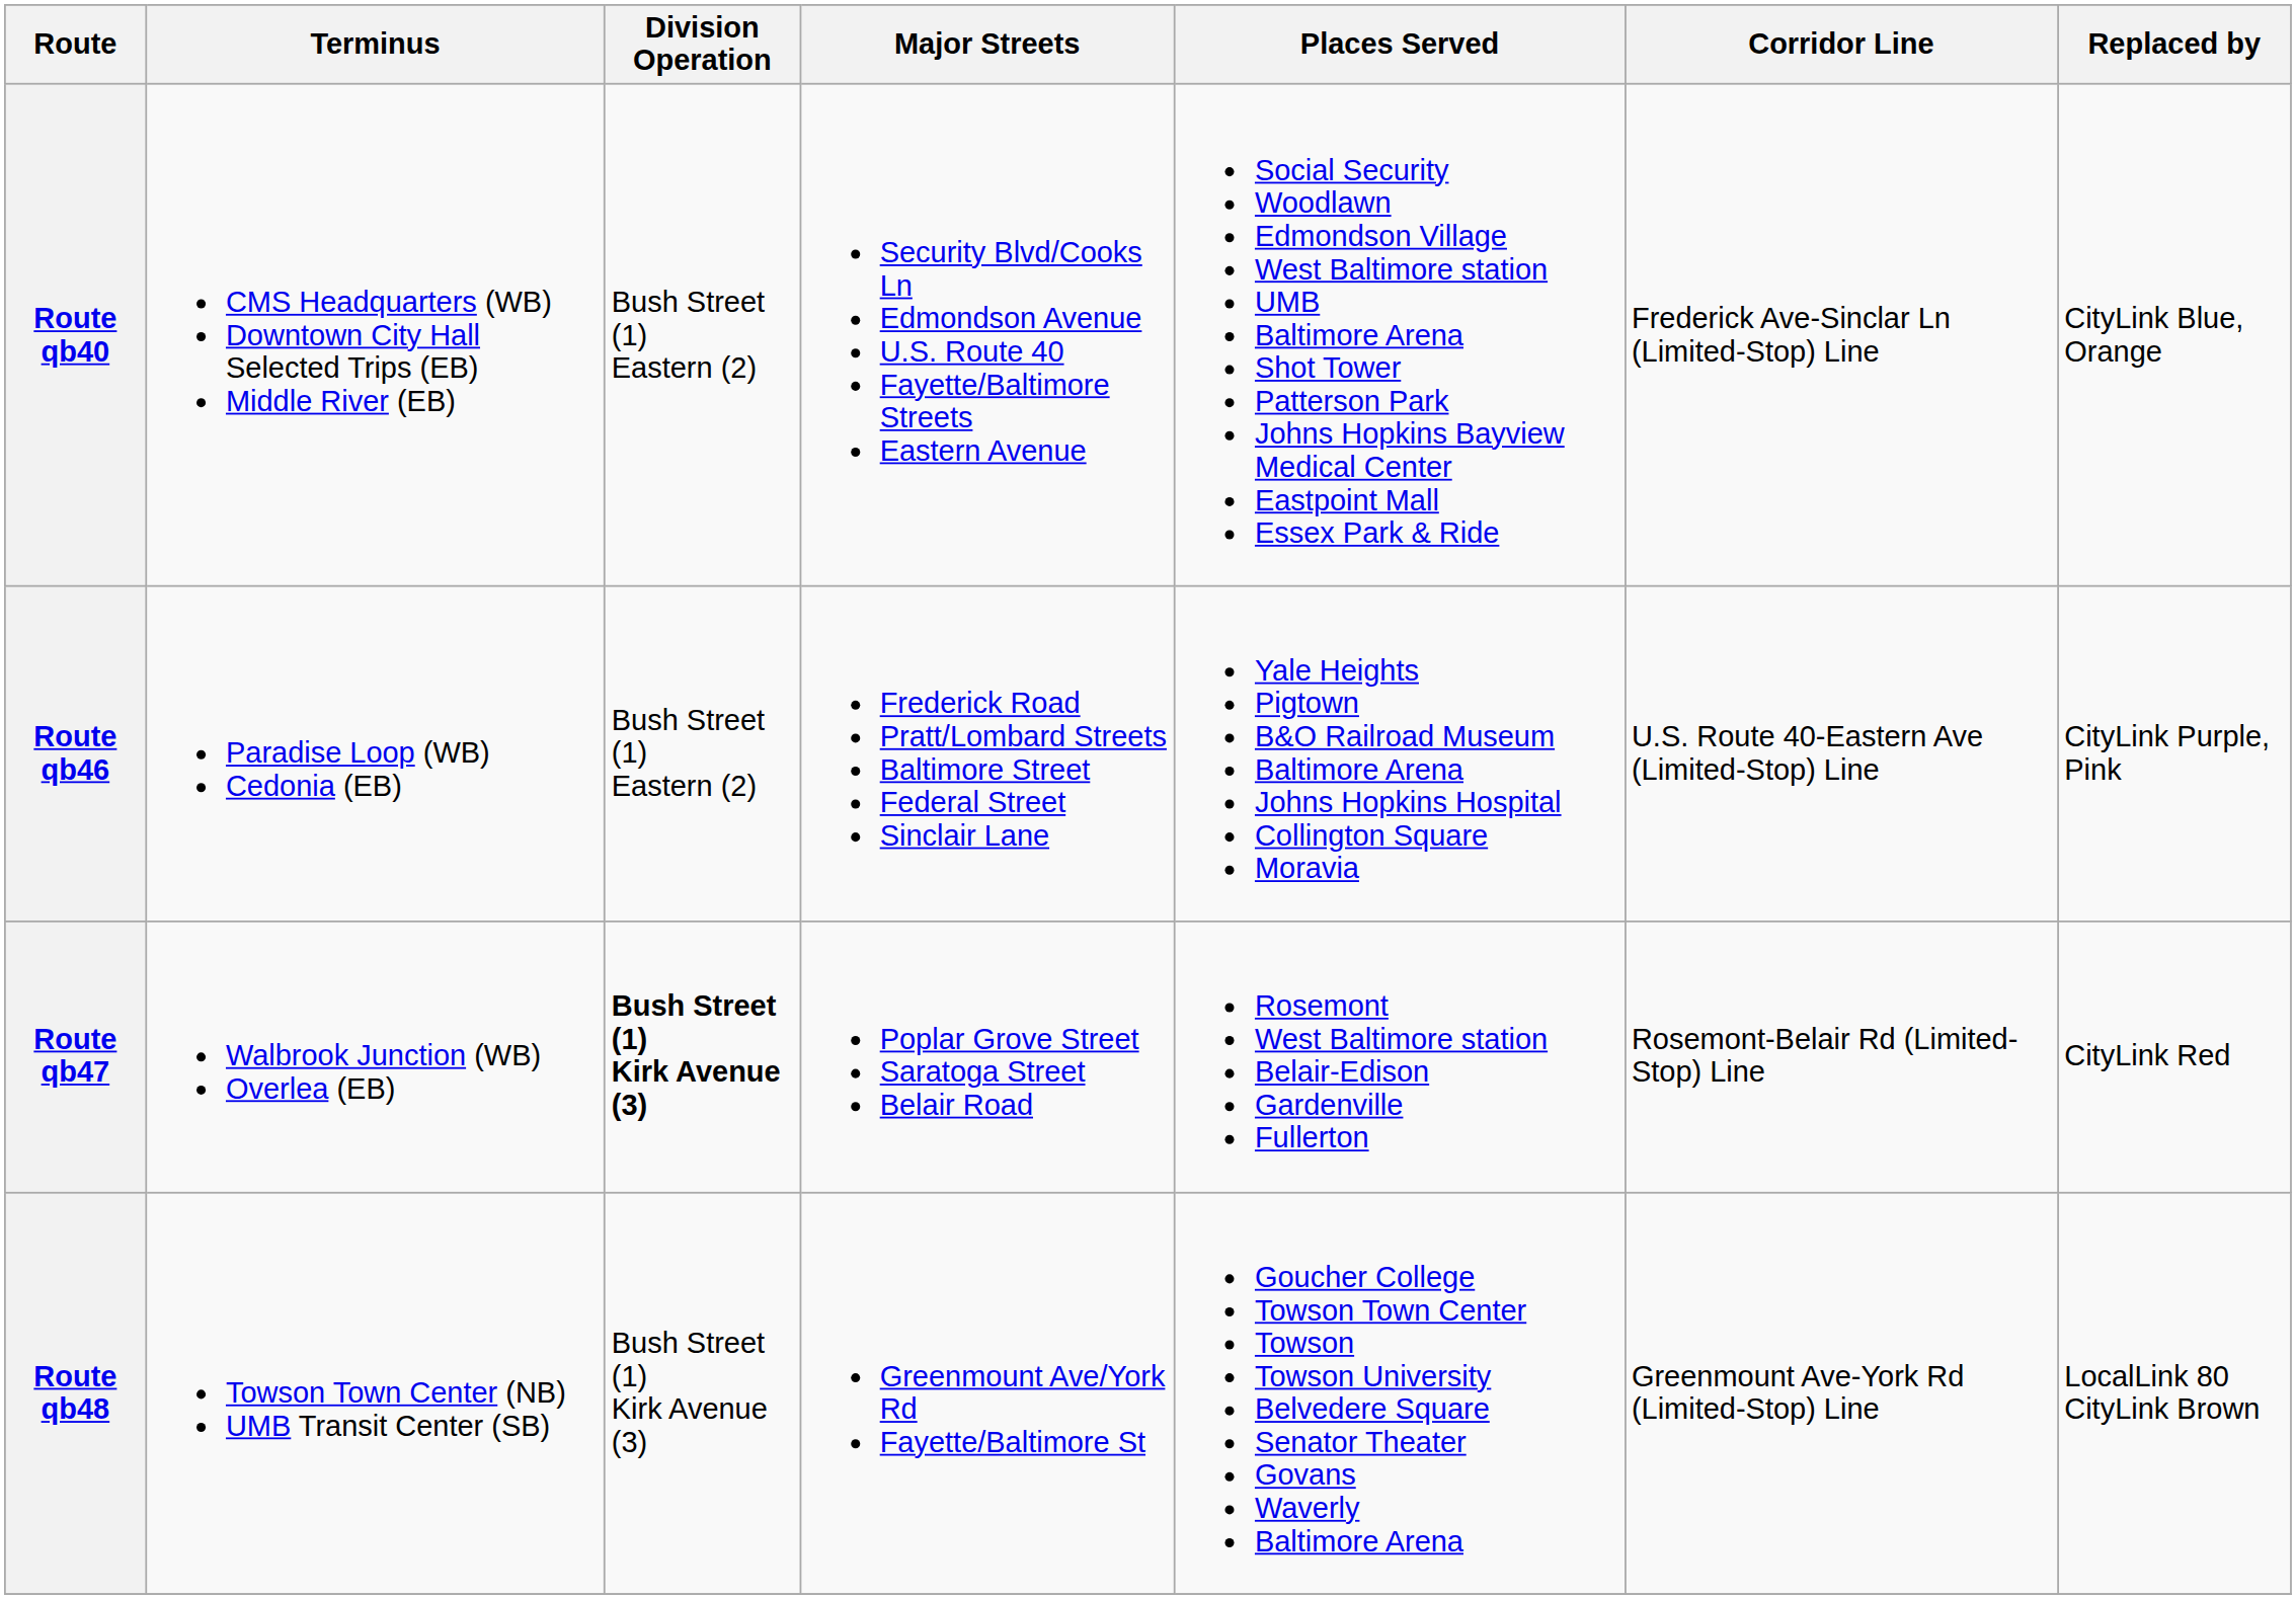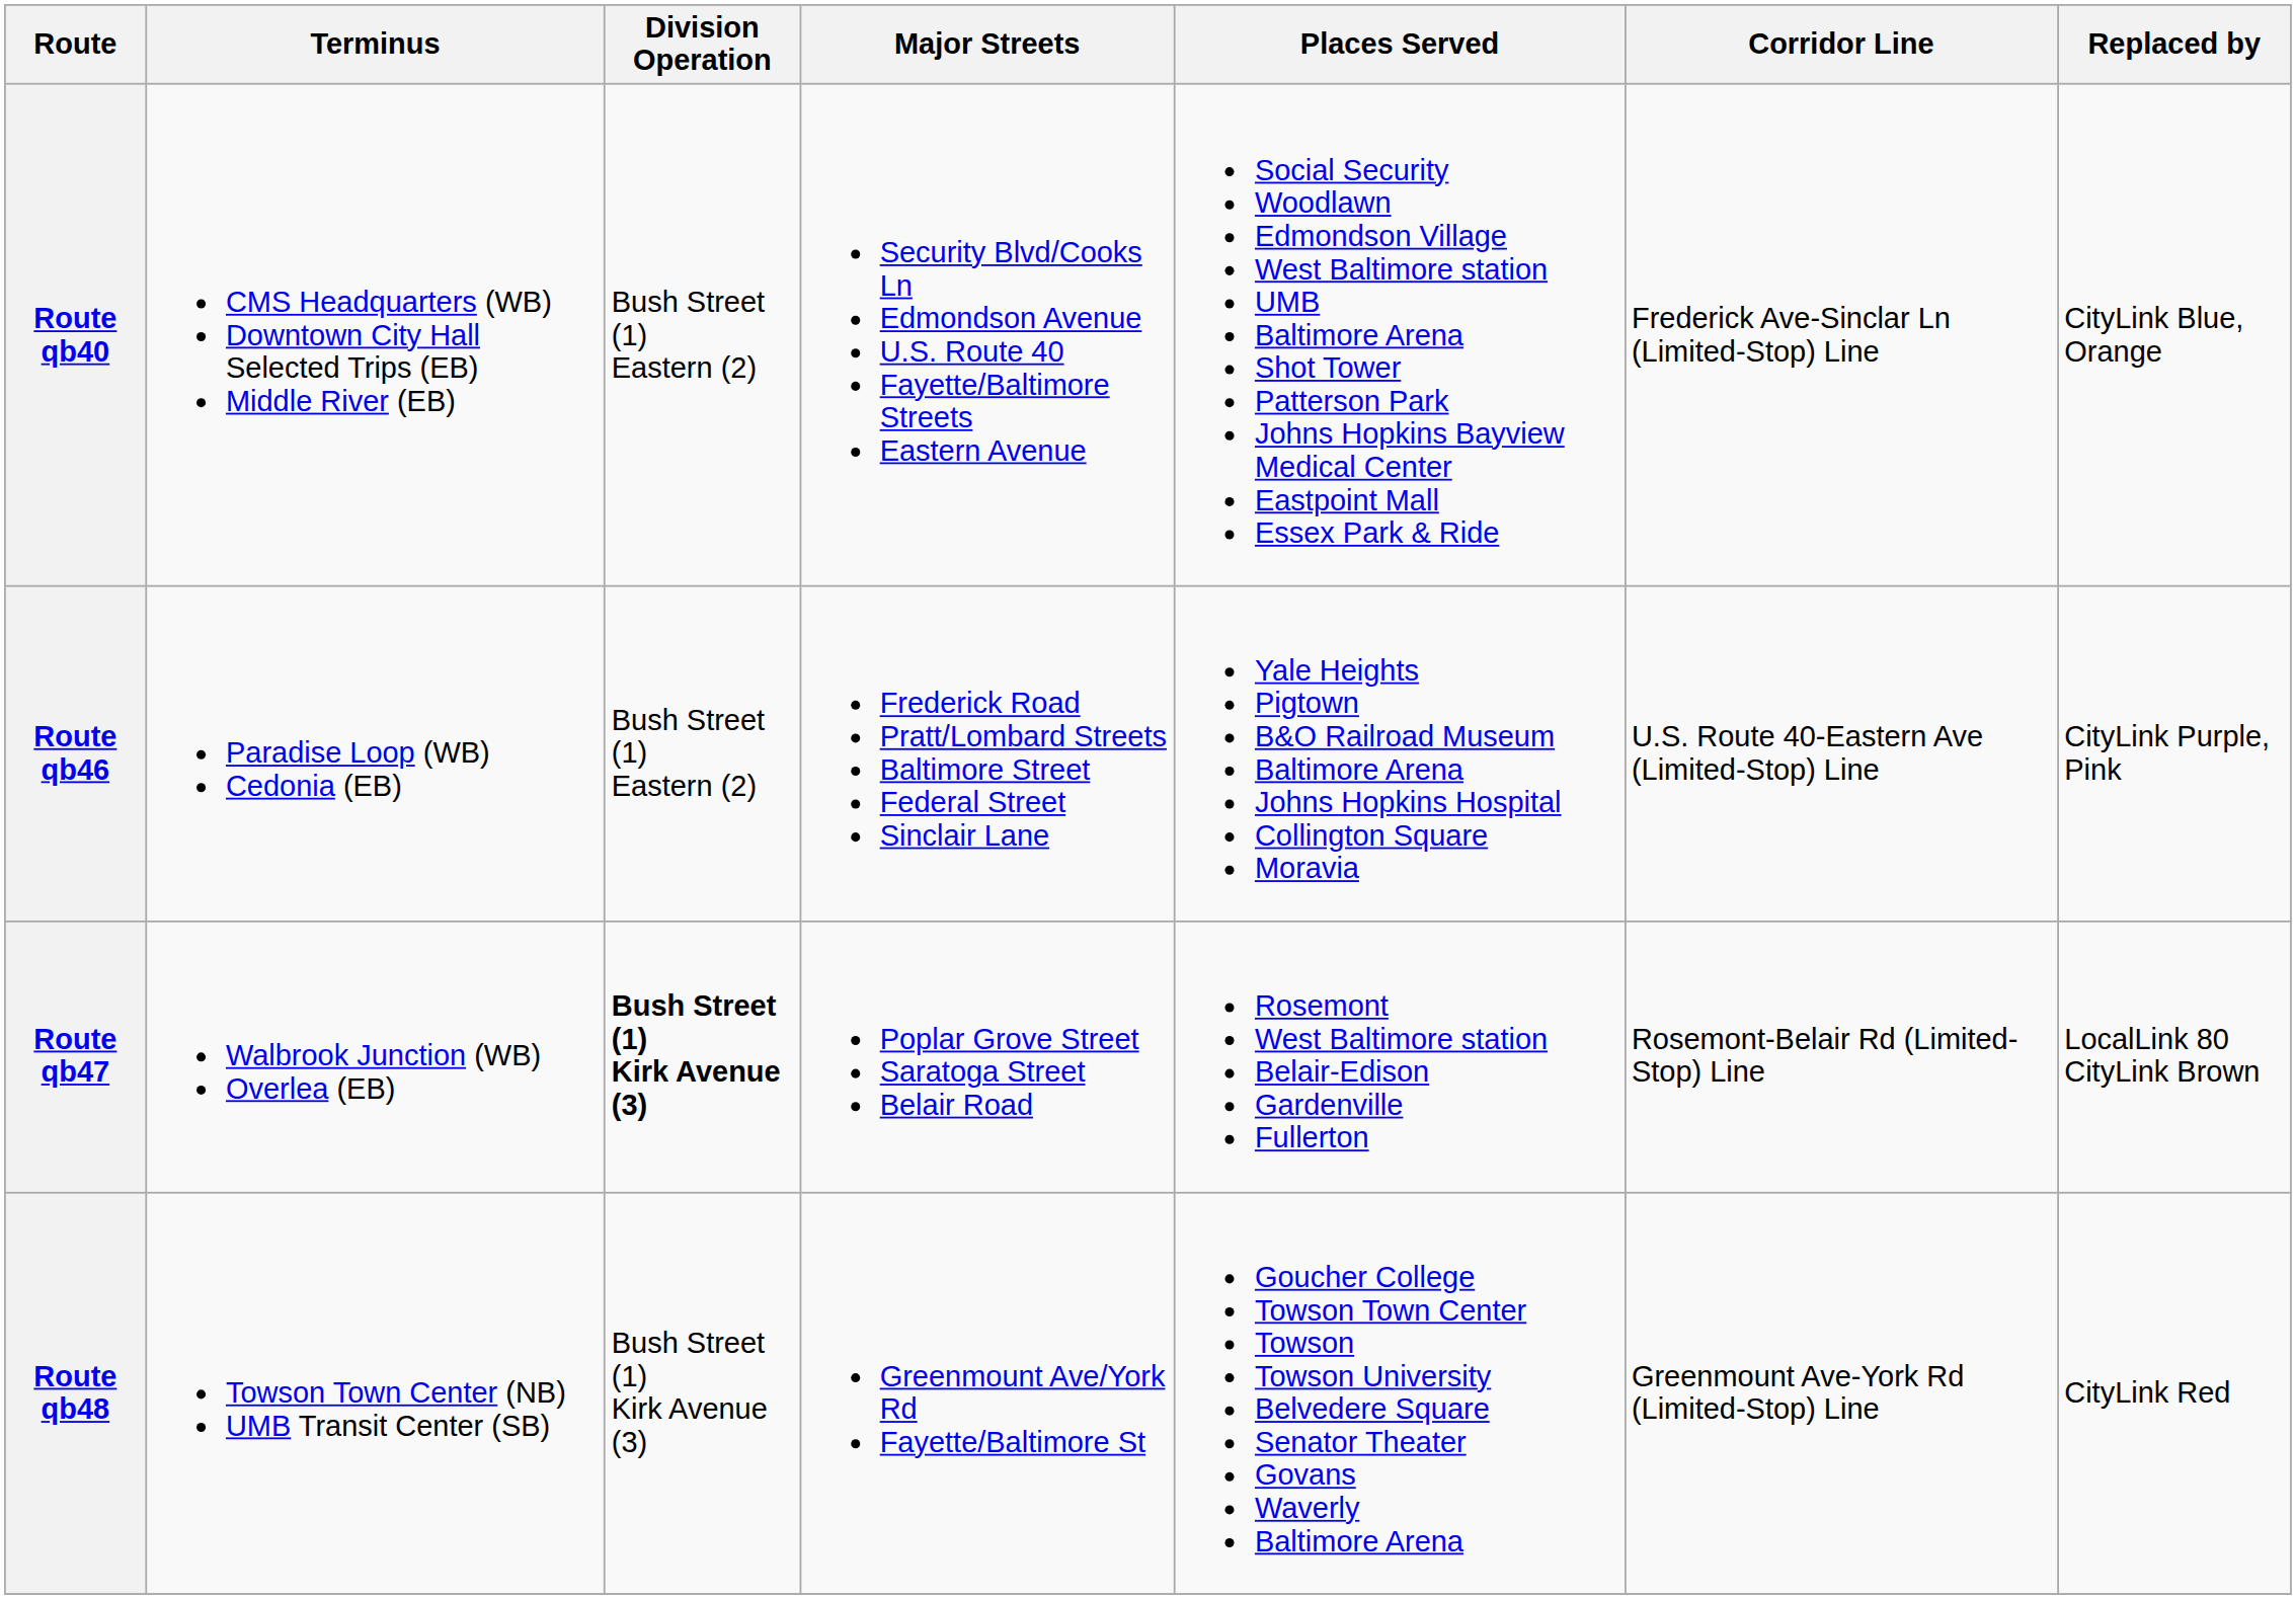Route qb47 | Replaced by: CityLink Red -> LocalLink 80 CityLink Brown
Route qb48 | Replaced by: LocalLink 80 CityLink Brown -> CityLink Red
